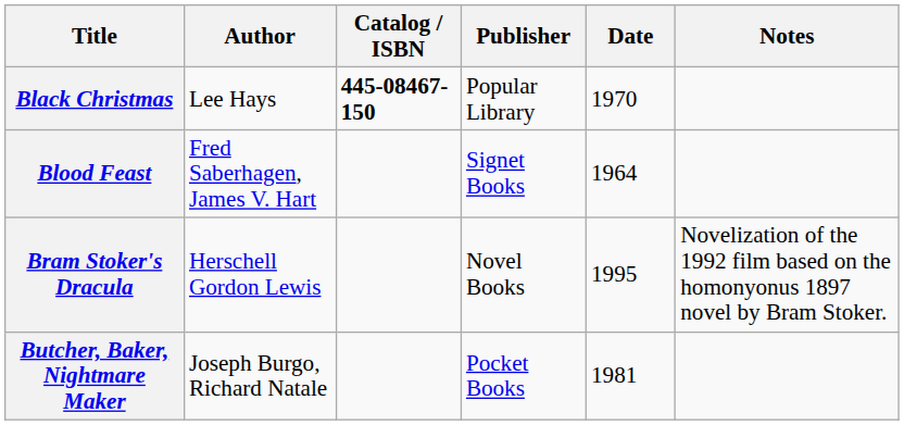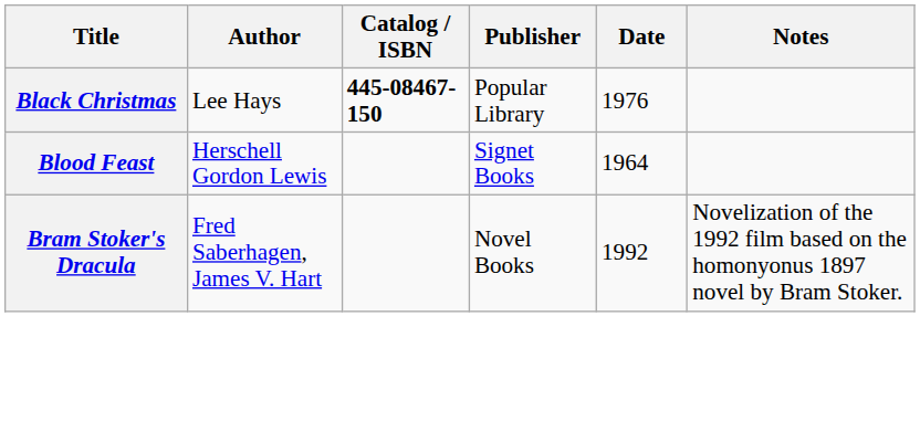Black Christmas | Date: 1970 -> 1976
Blood Feast | Author: Fred Saberhagen, James V. Hart -> Herschell Gordon Lewis
Bram Stoker's Dracula | Author: Herschell Gordon Lewis -> Fred Saberhagen, James V. Hart
Bram Stoker's Dracula | Date: 1995 -> 1992
- row: Butcher, Baker, Nightmare Maker | Joseph Burgo, Richard Natale | Pocket Books | 1981
